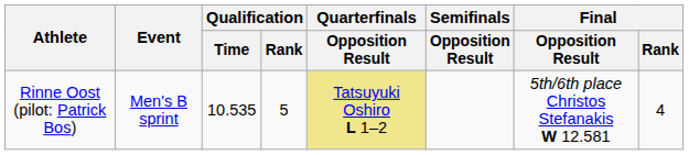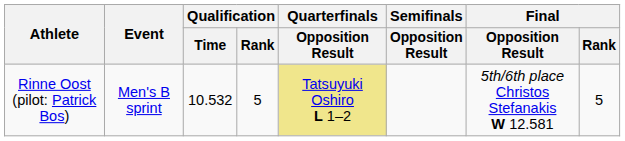Rinne Oost (pilot: Patrick Bos) | Qualification / Time: 10.535 -> 10.532
Rinne Oost (pilot: Patrick Bos) | Final / Rank: 4 -> 5
